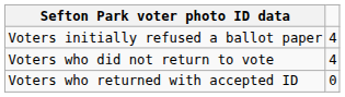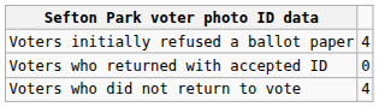rows swapped: Voters who returned with accepted ID <-> Voters who did not return to vote
